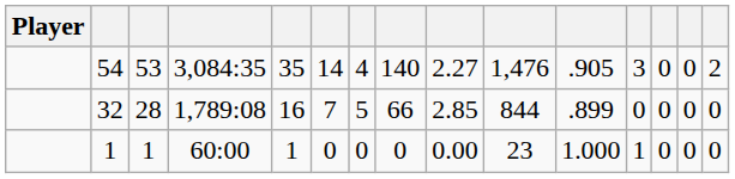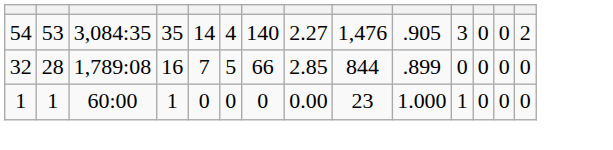- column: Player
